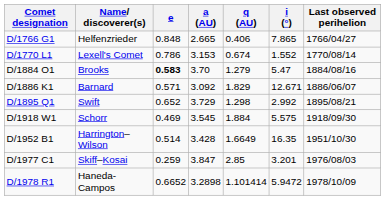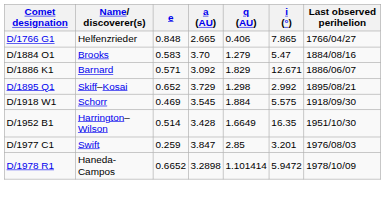- row: D/1770 L1 | Lexell's Comet | 0.786 | 3.153 | 0.674 | 1.552 | 1770/08/14
D/1884 O1 | e: bold -> normal
D/1895 Q1 | Name/ discoverer(s): Swift -> Skiff–Kosai
D/1977 C1 | Name/ discoverer(s): Skiff–Kosai -> Swift
